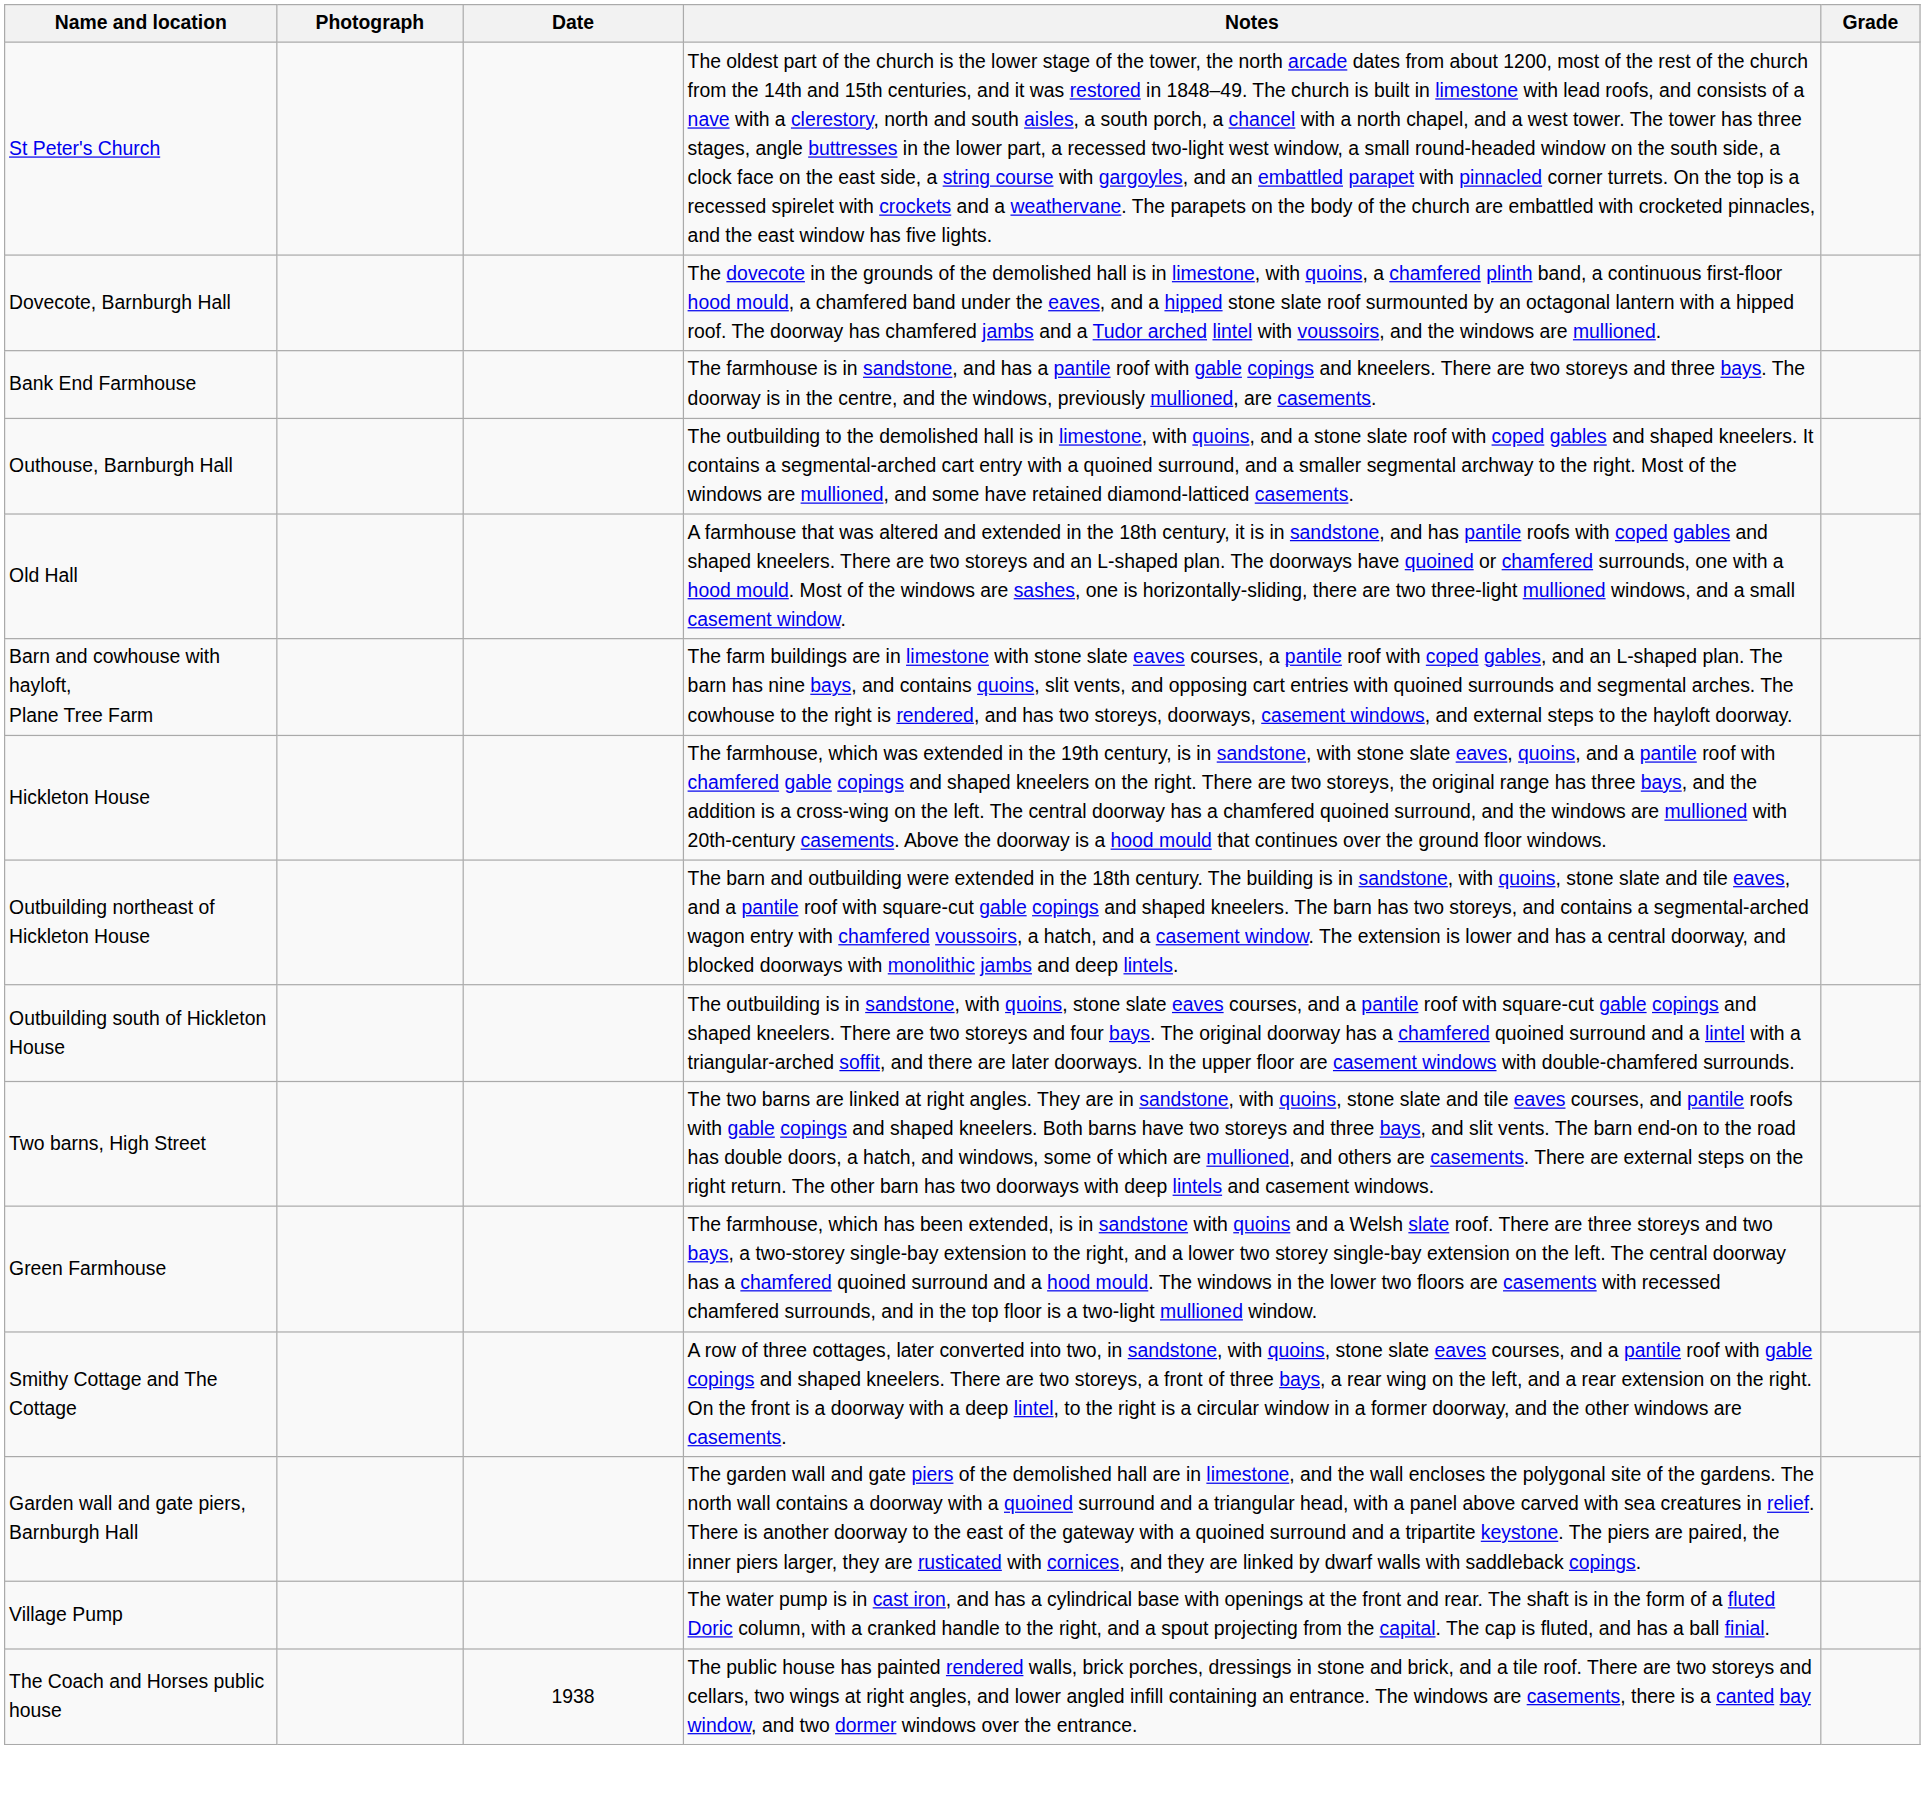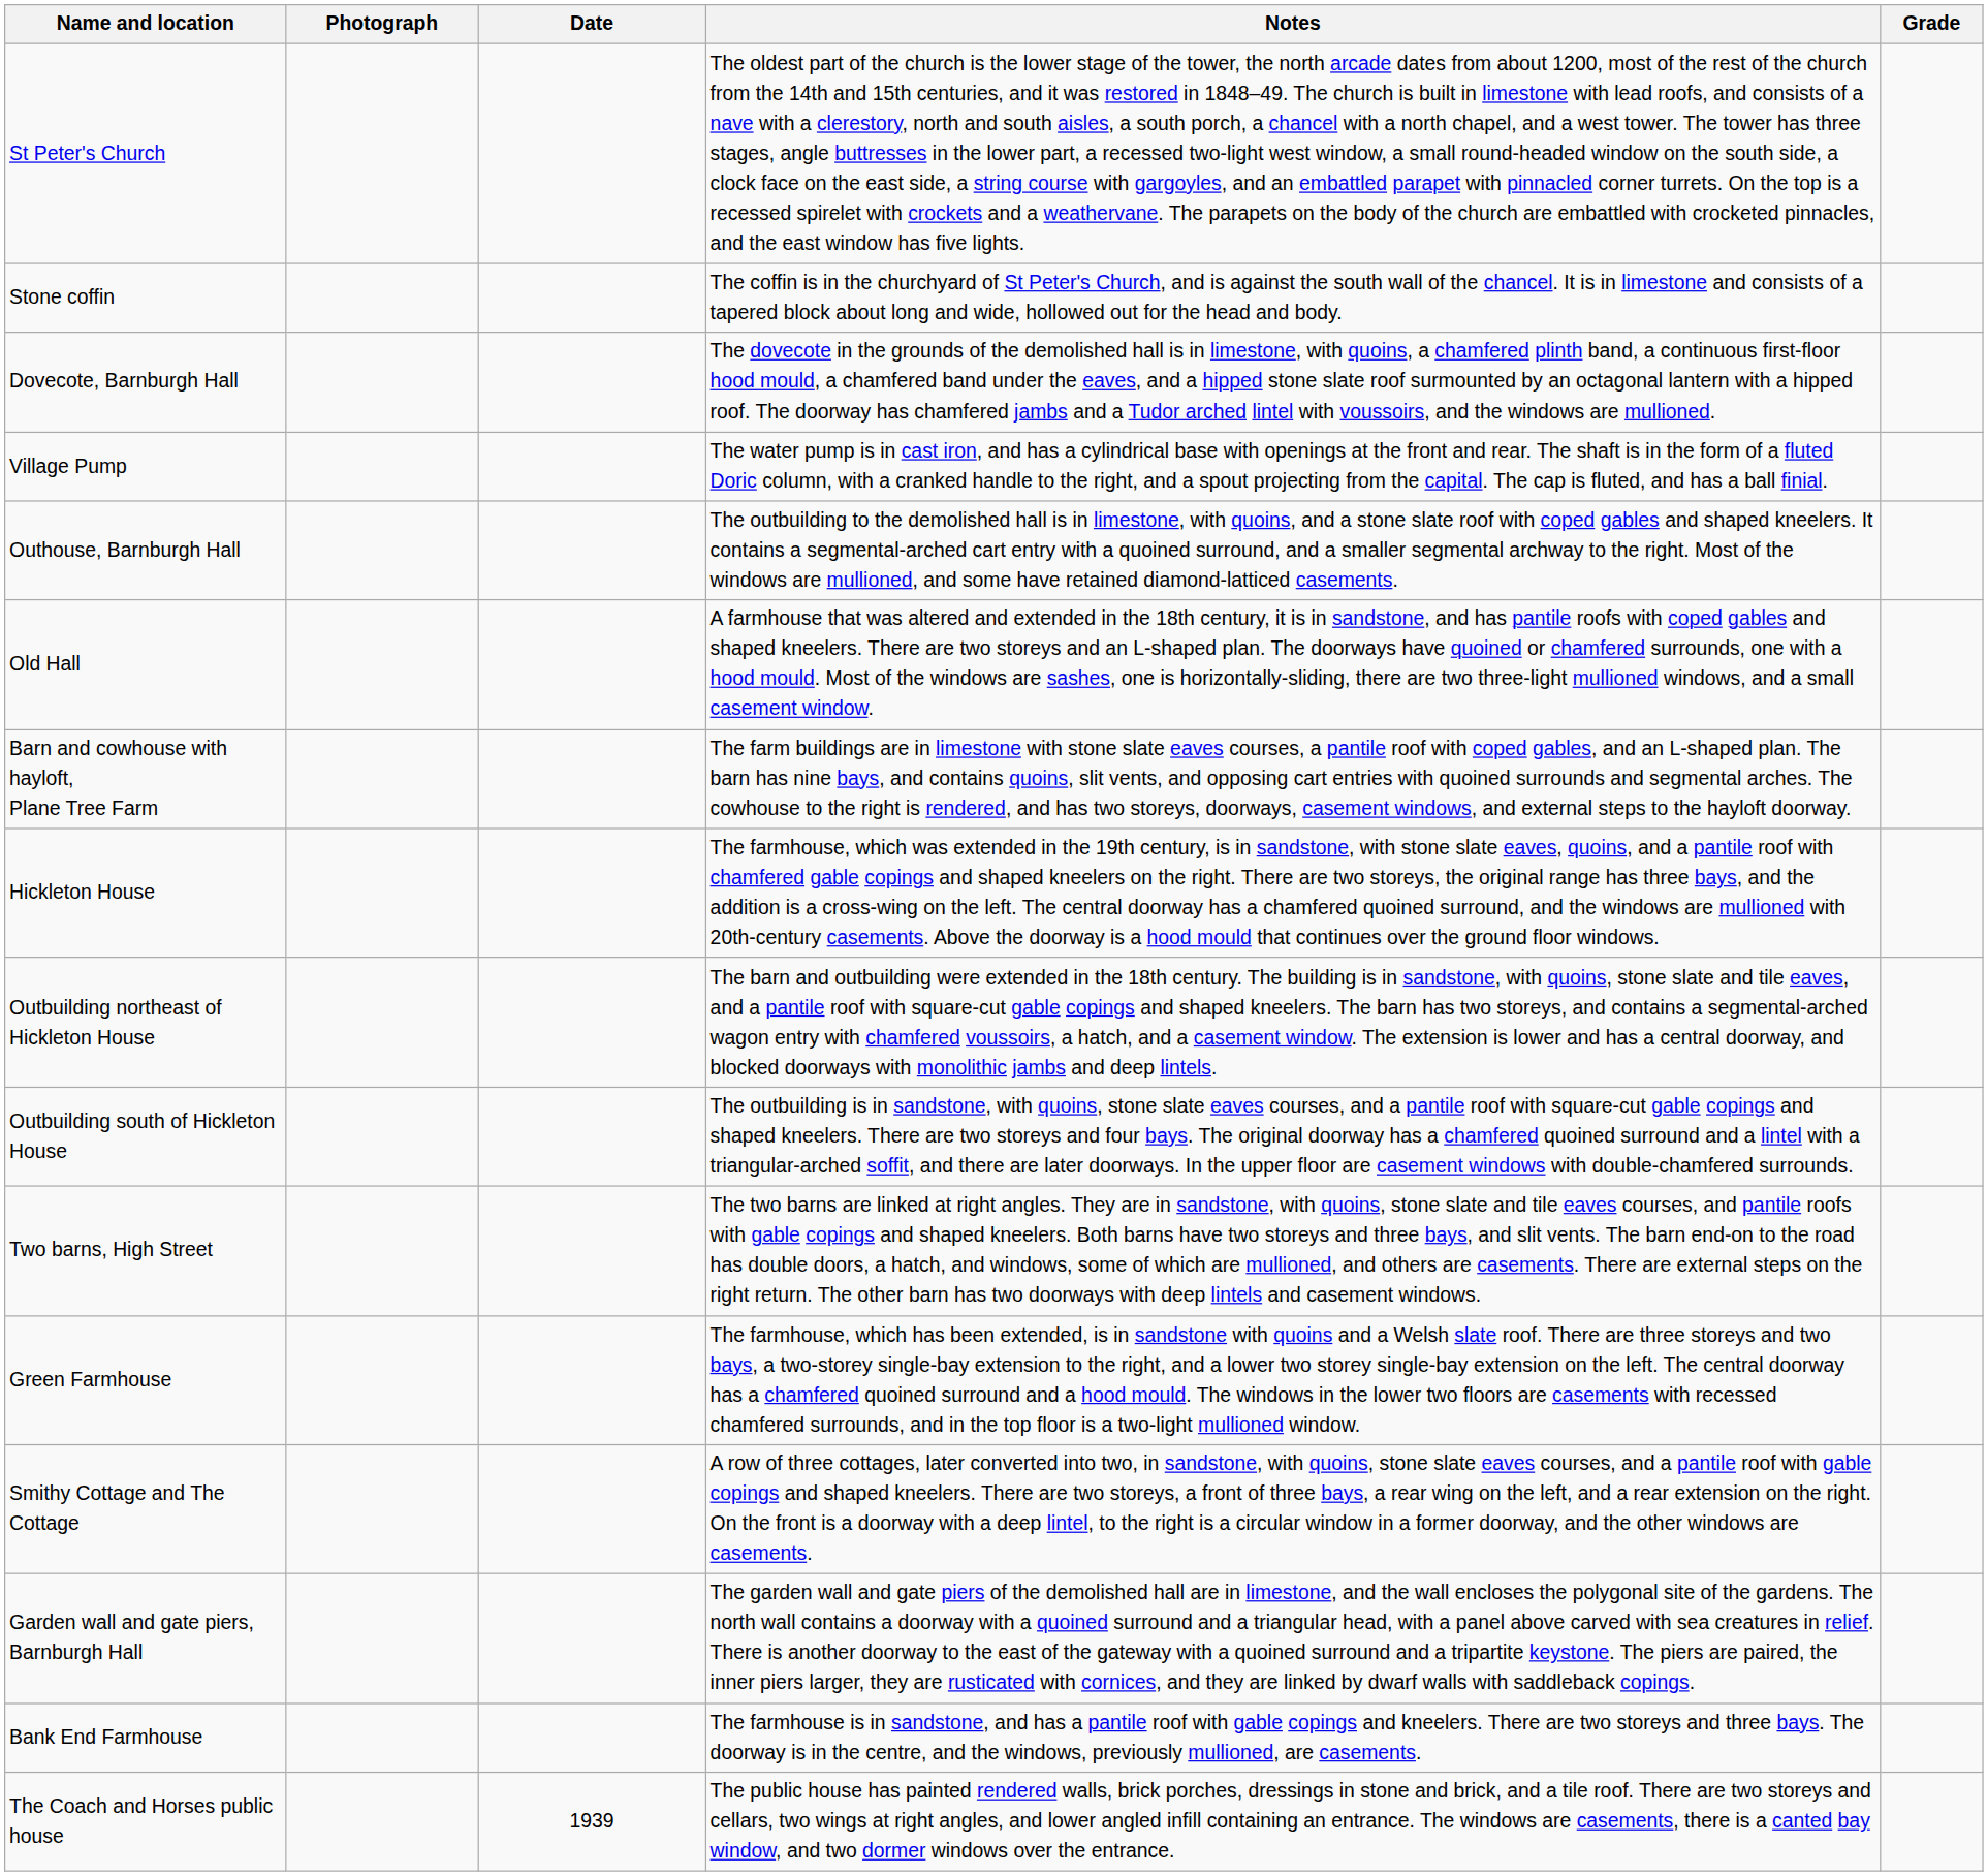+ row: Stone coffin | The coffin is in the churchyard of St Peter's Church, and is against the south wall of the chancel. It is in limestone and consists of a tapered block about long and wide, hollowed out for the head and body.
rows swapped: Bank End Farmhouse <-> Village Pump
The Coach and Horses public house | Date: 1938 -> 1939
